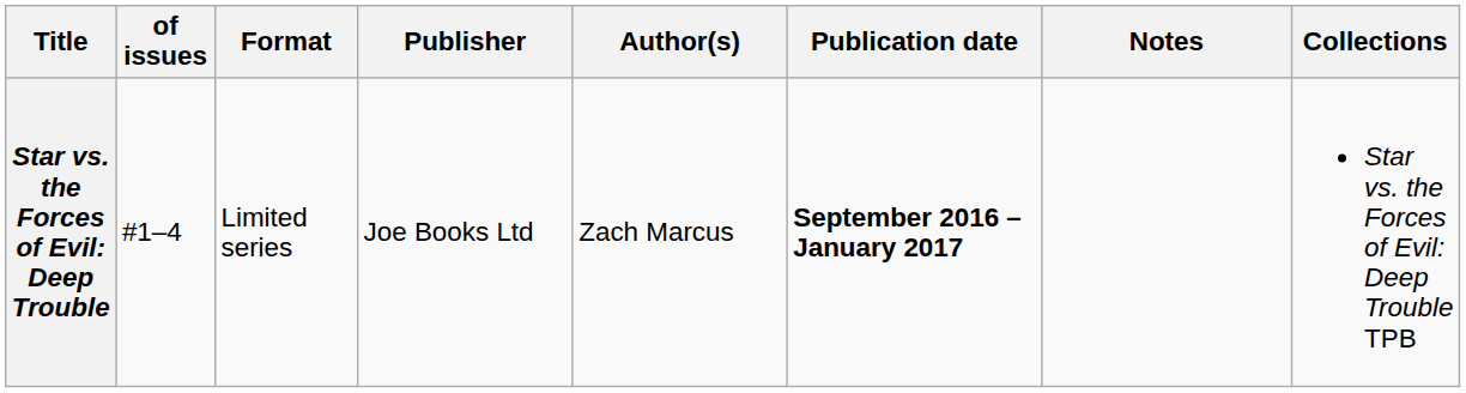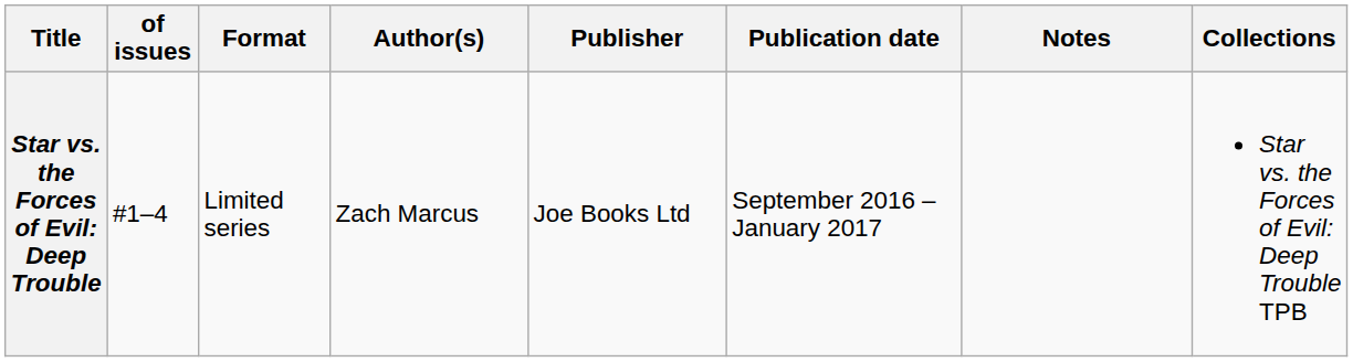columns swapped: Author(s) <-> Publisher
Star vs. the Forces of Evil: Deep Trouble | Publication date: bold -> normal
